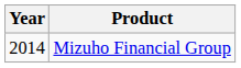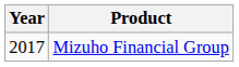Mizuho Financial Group | Year: 2014 -> 2017
